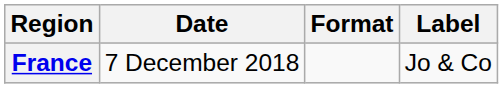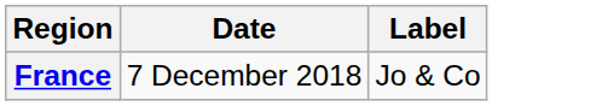- column: Format
